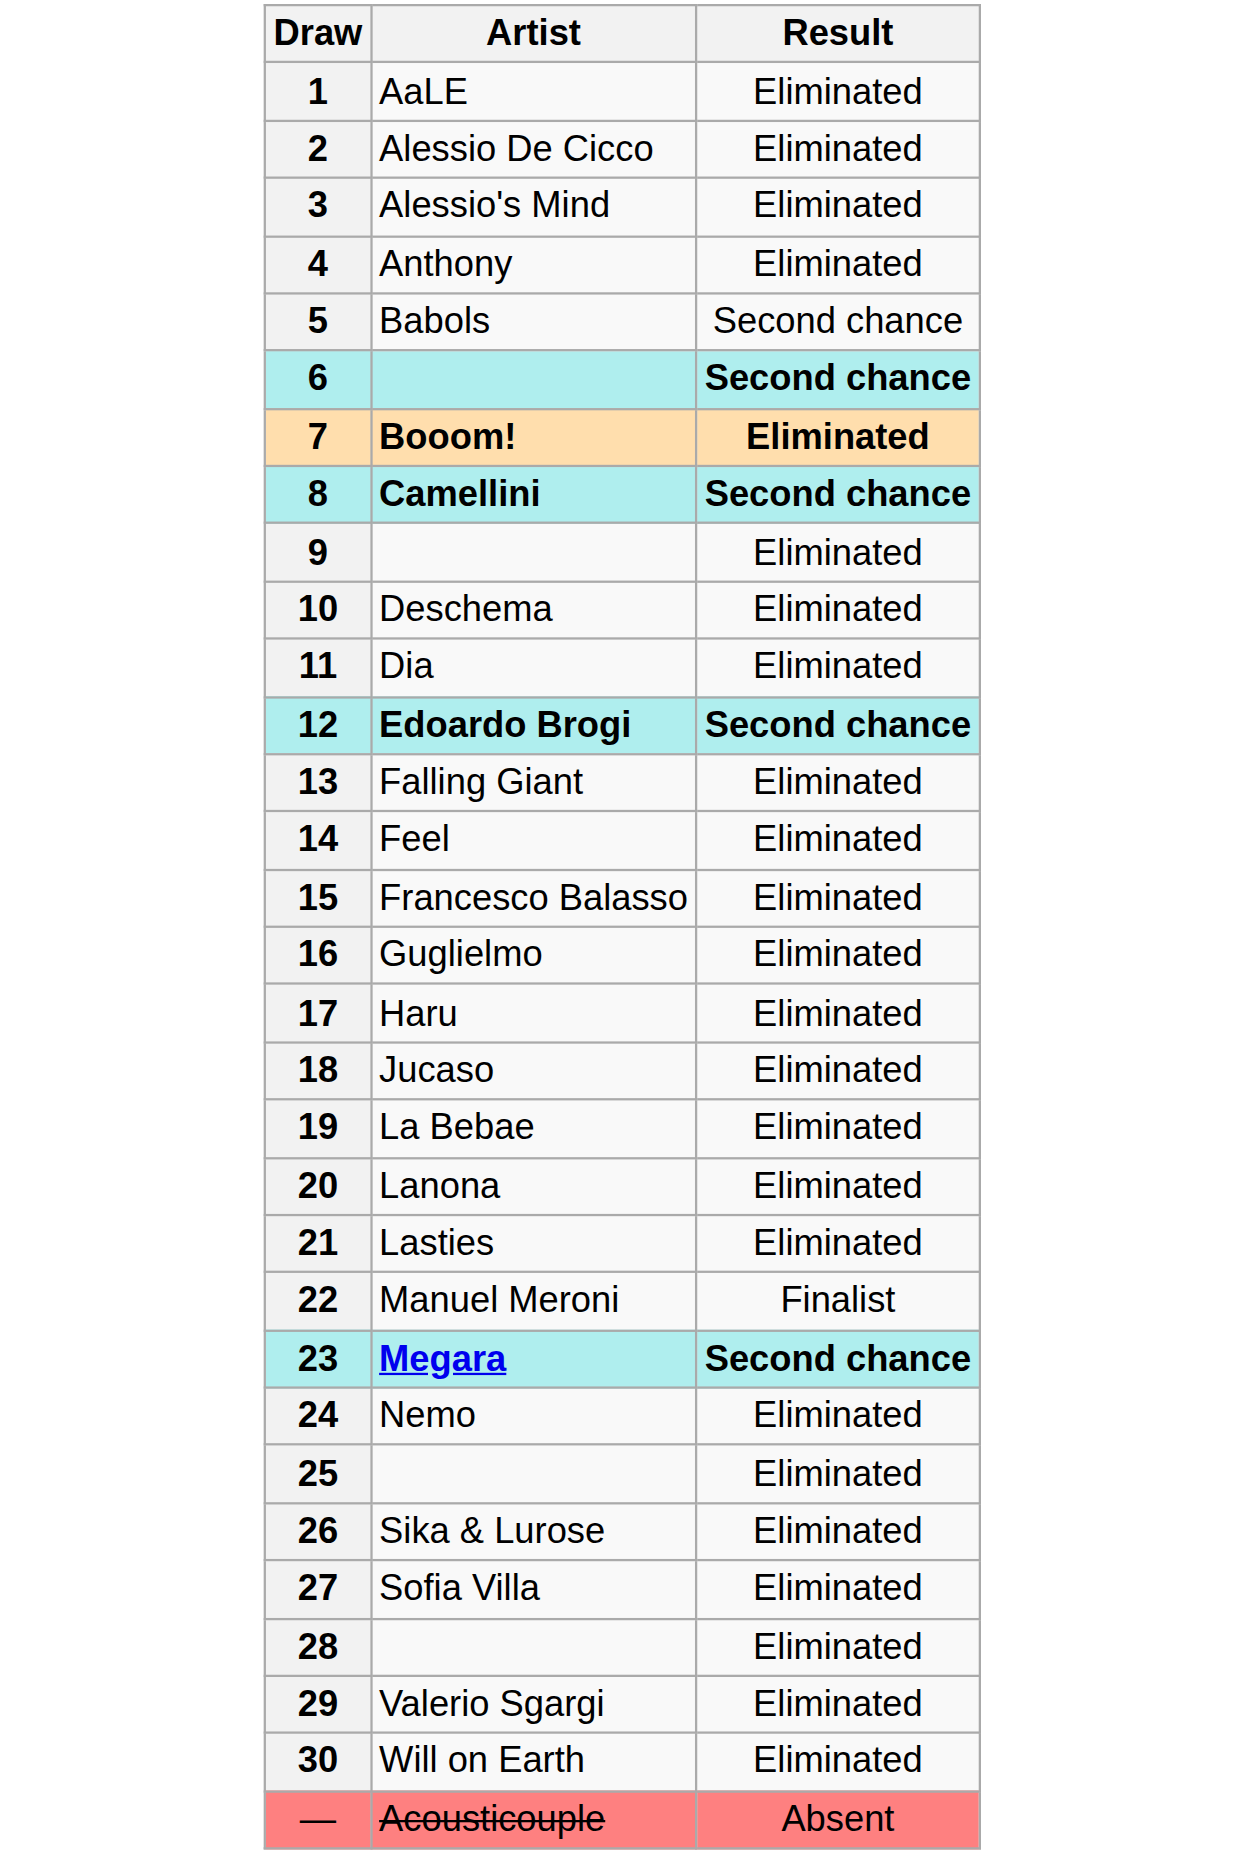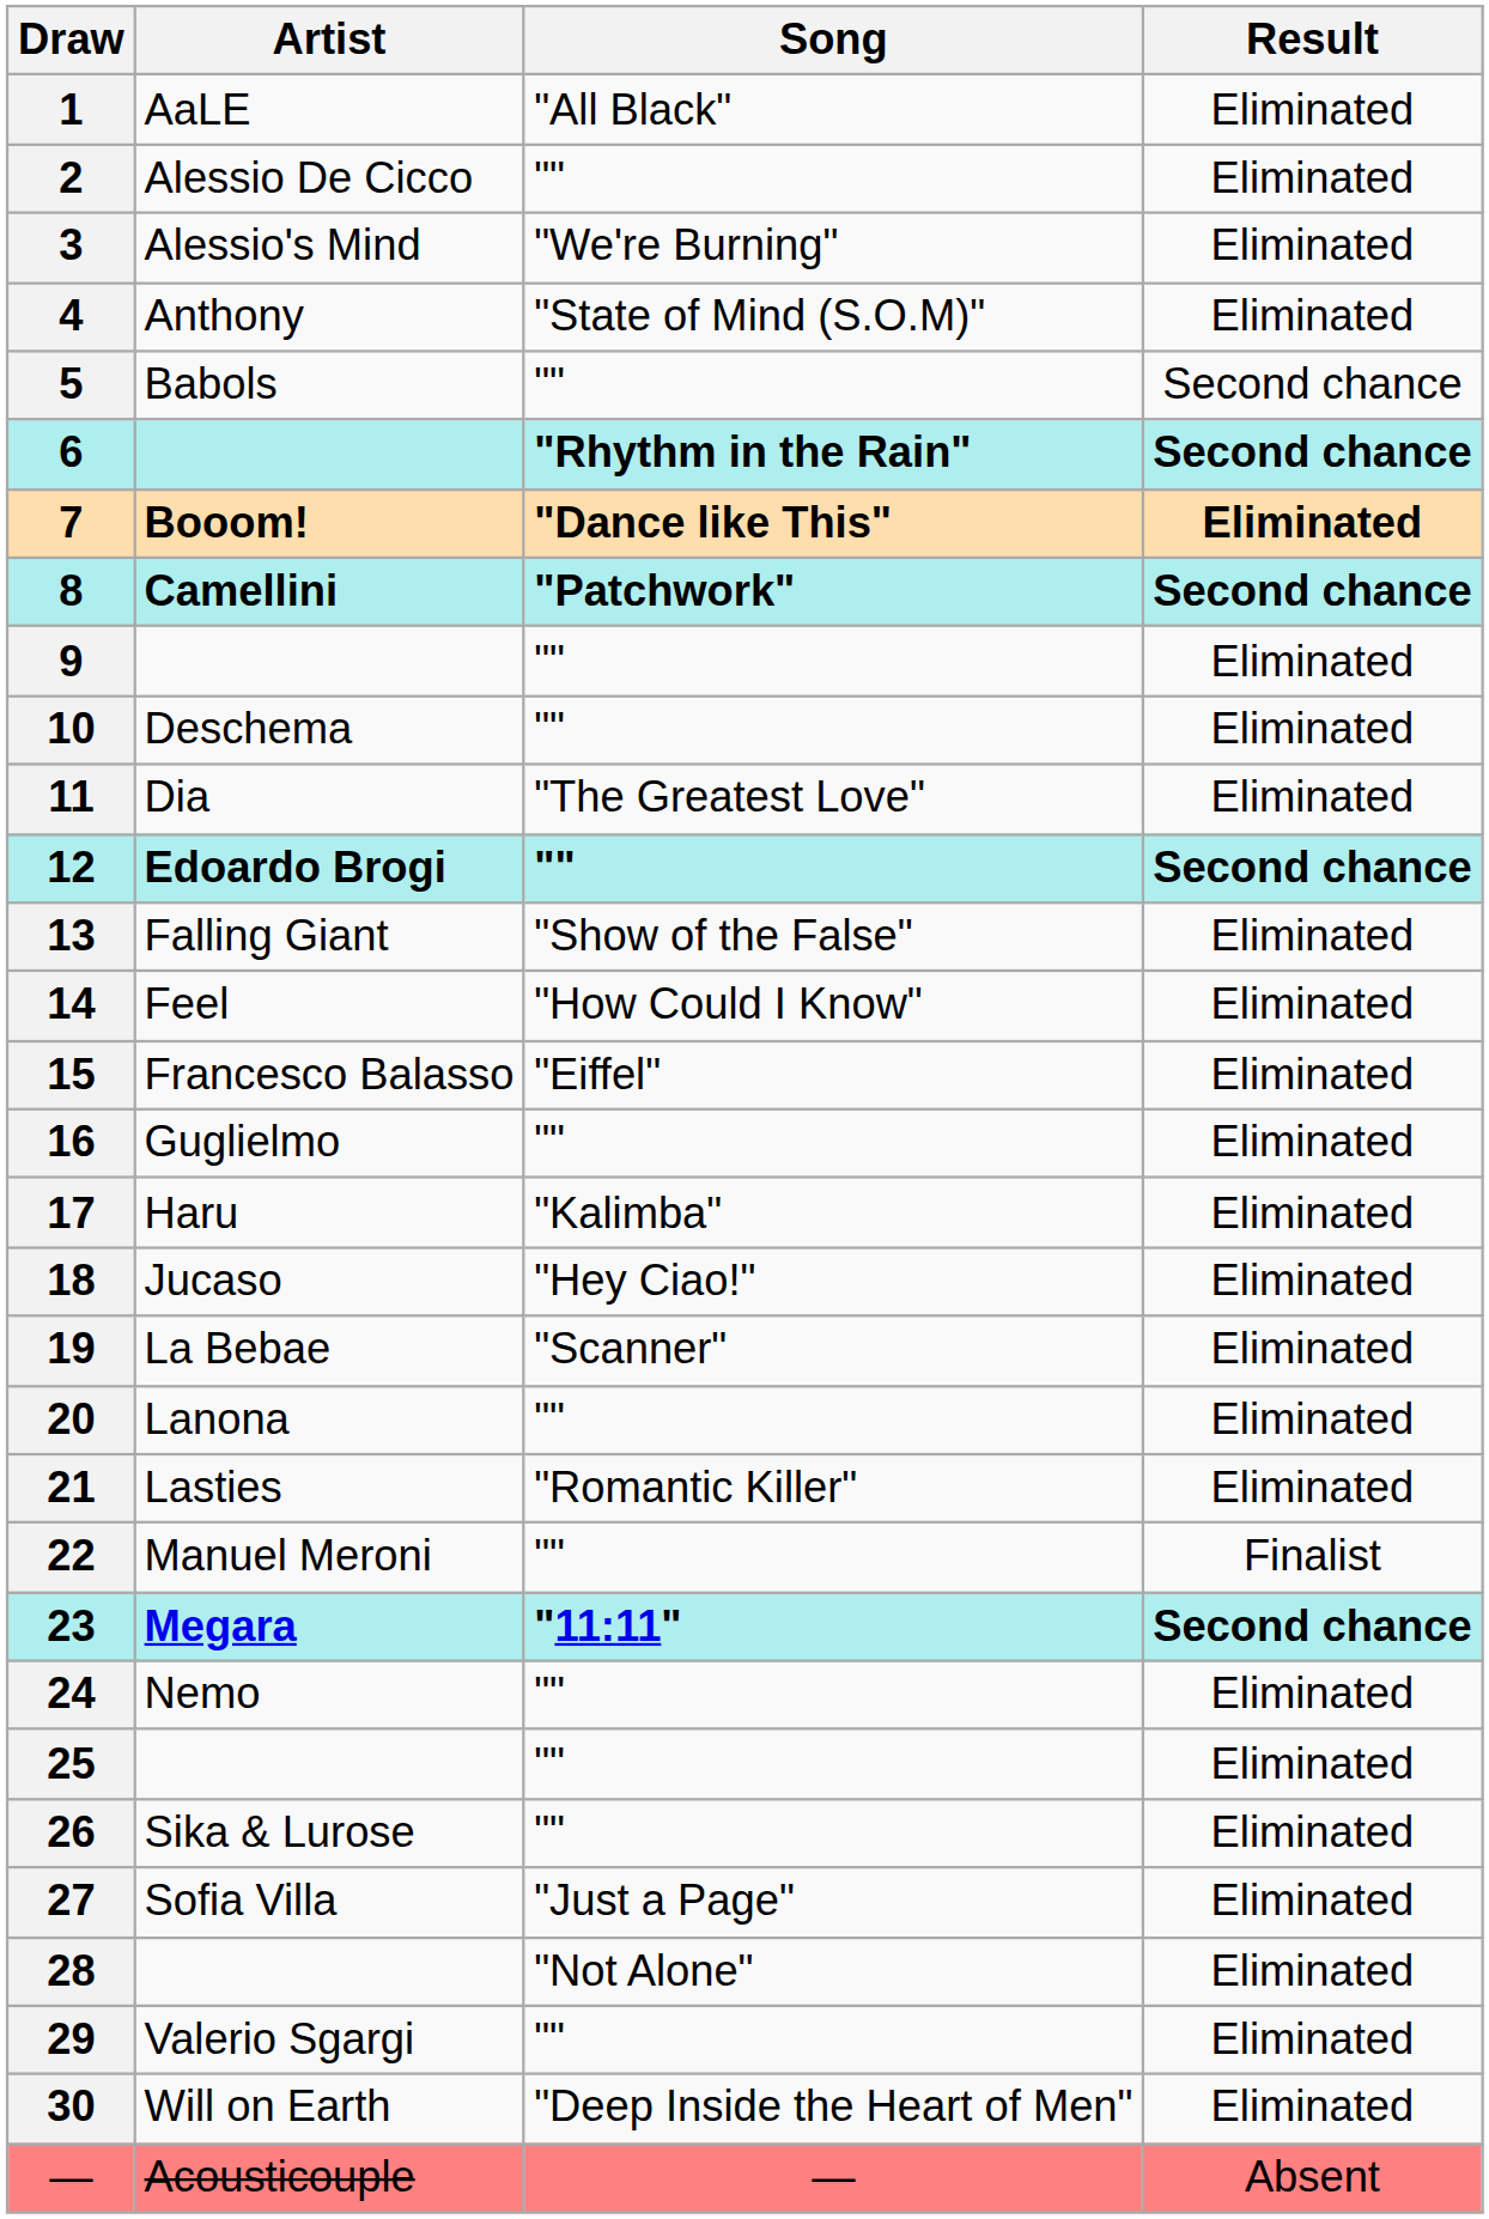+ column: Song | "All Black" | "" | "We're Burning" | "State of Mind (S.O.M)" | "" | "Rhythm in the Rain" | "Dance like This" | "Patchwork" | "" | "" | "The Greatest Love" | "" | "Show of the False" | "How Could I Know" | "Eiffel" | "" | "Kalimba" | "Hey Ciao!" | "Scanner" | "" | "Romantic Killer" | "" | "11:11" | "" | "" | "" | "Just a Page" | "Not Alone" | "" | "Deep Inside the Heart of Men" | —
